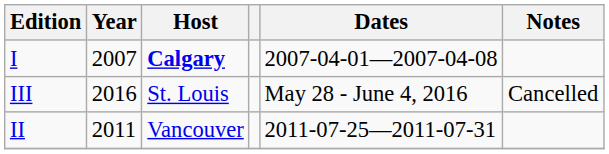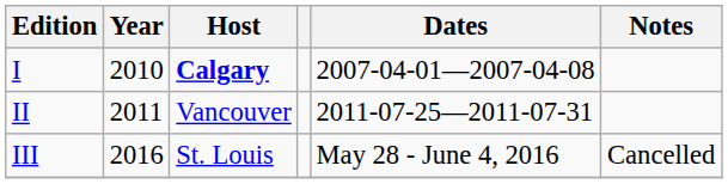I | Year: 2007 -> 2010
rows swapped: II <-> III
